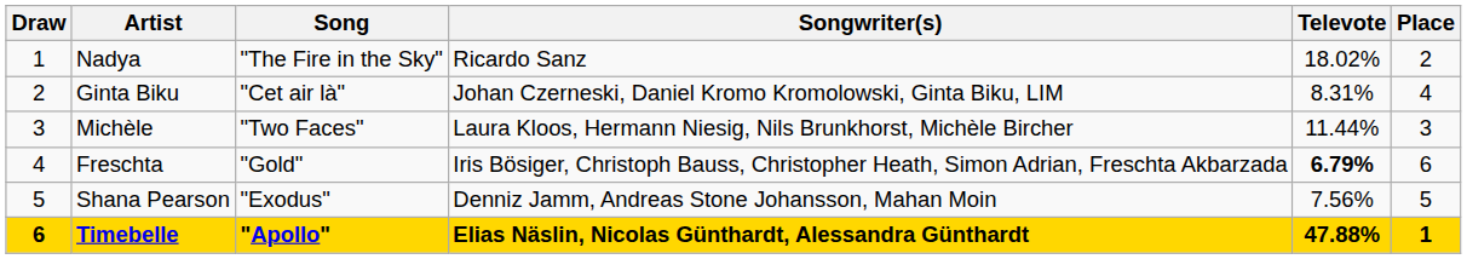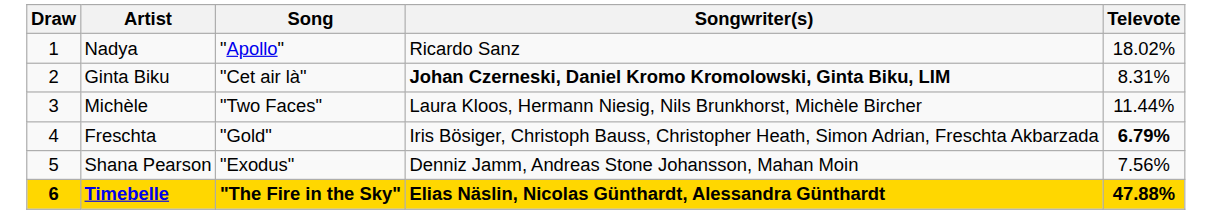- column: Place | 2 | 4 | 3 | 6 | 5 | 1
Nadya | Song: "The Fire in the Sky" -> "Apollo"
Ginta Biku | Songwriter(s): normal -> bold
Timebelle | Song: "Apollo" -> "The Fire in the Sky"
